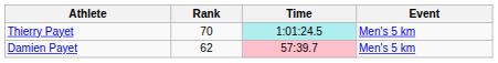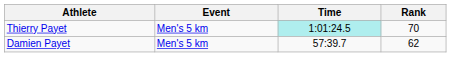columns swapped: Event <-> Rank
Damien Payet | Time: pink background -> no background
